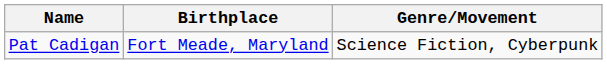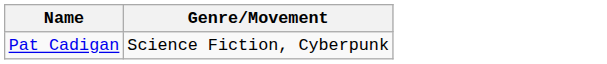- column: Birthplace | Fort Meade, Maryland
